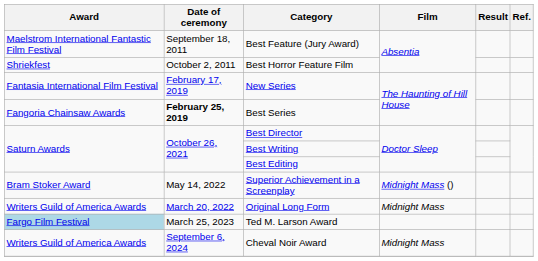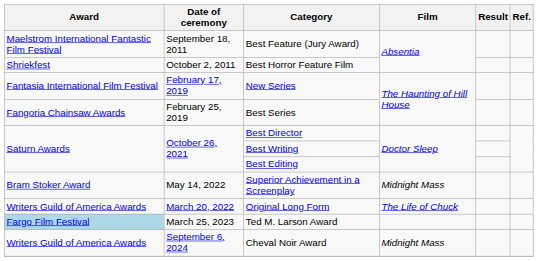Best Series | Date of ceremony: bold -> normal
Superior Achievement in a Screenplay | Film: Midnight Mass () -> Midnight Mass
Original Long Form | Film: Midnight Mass -> The Life of Chuck
